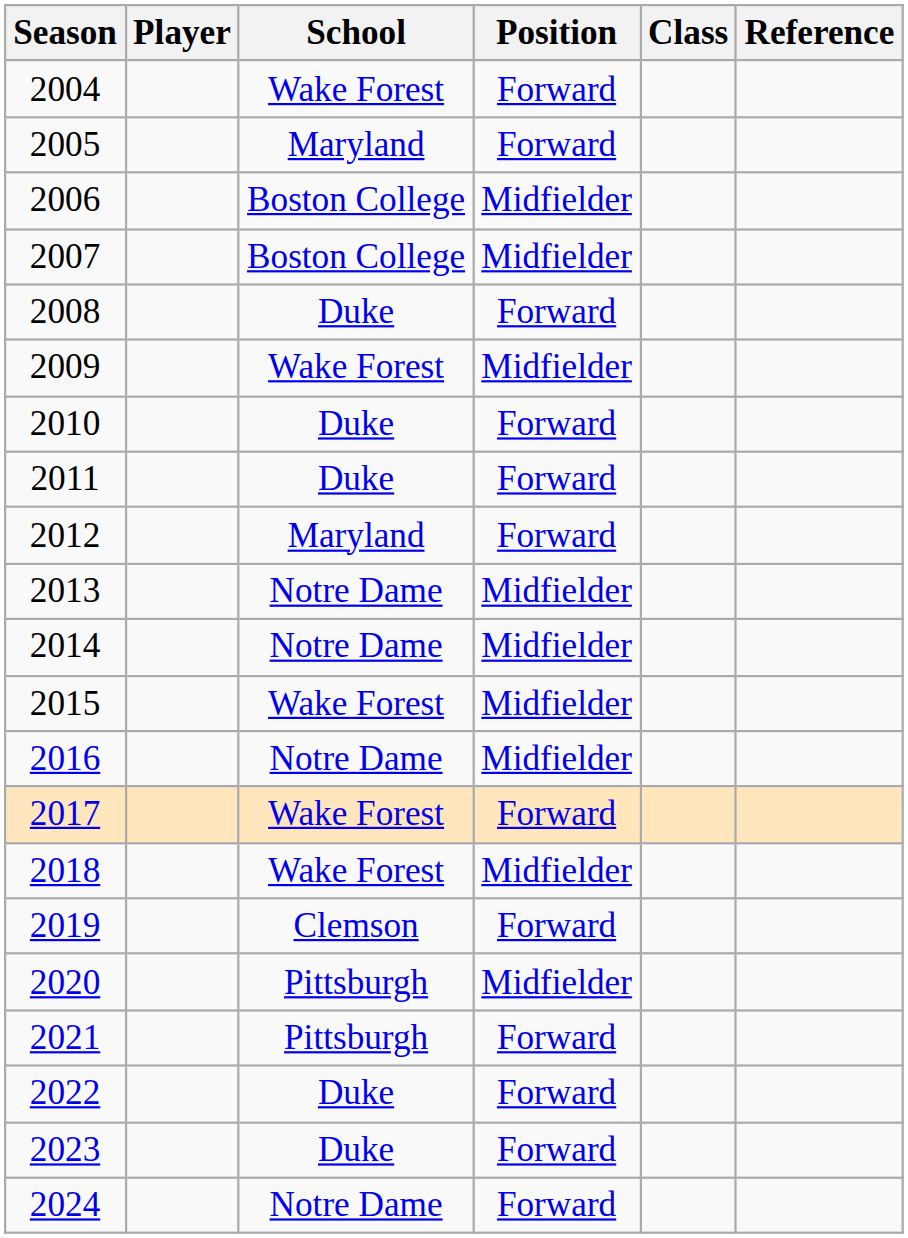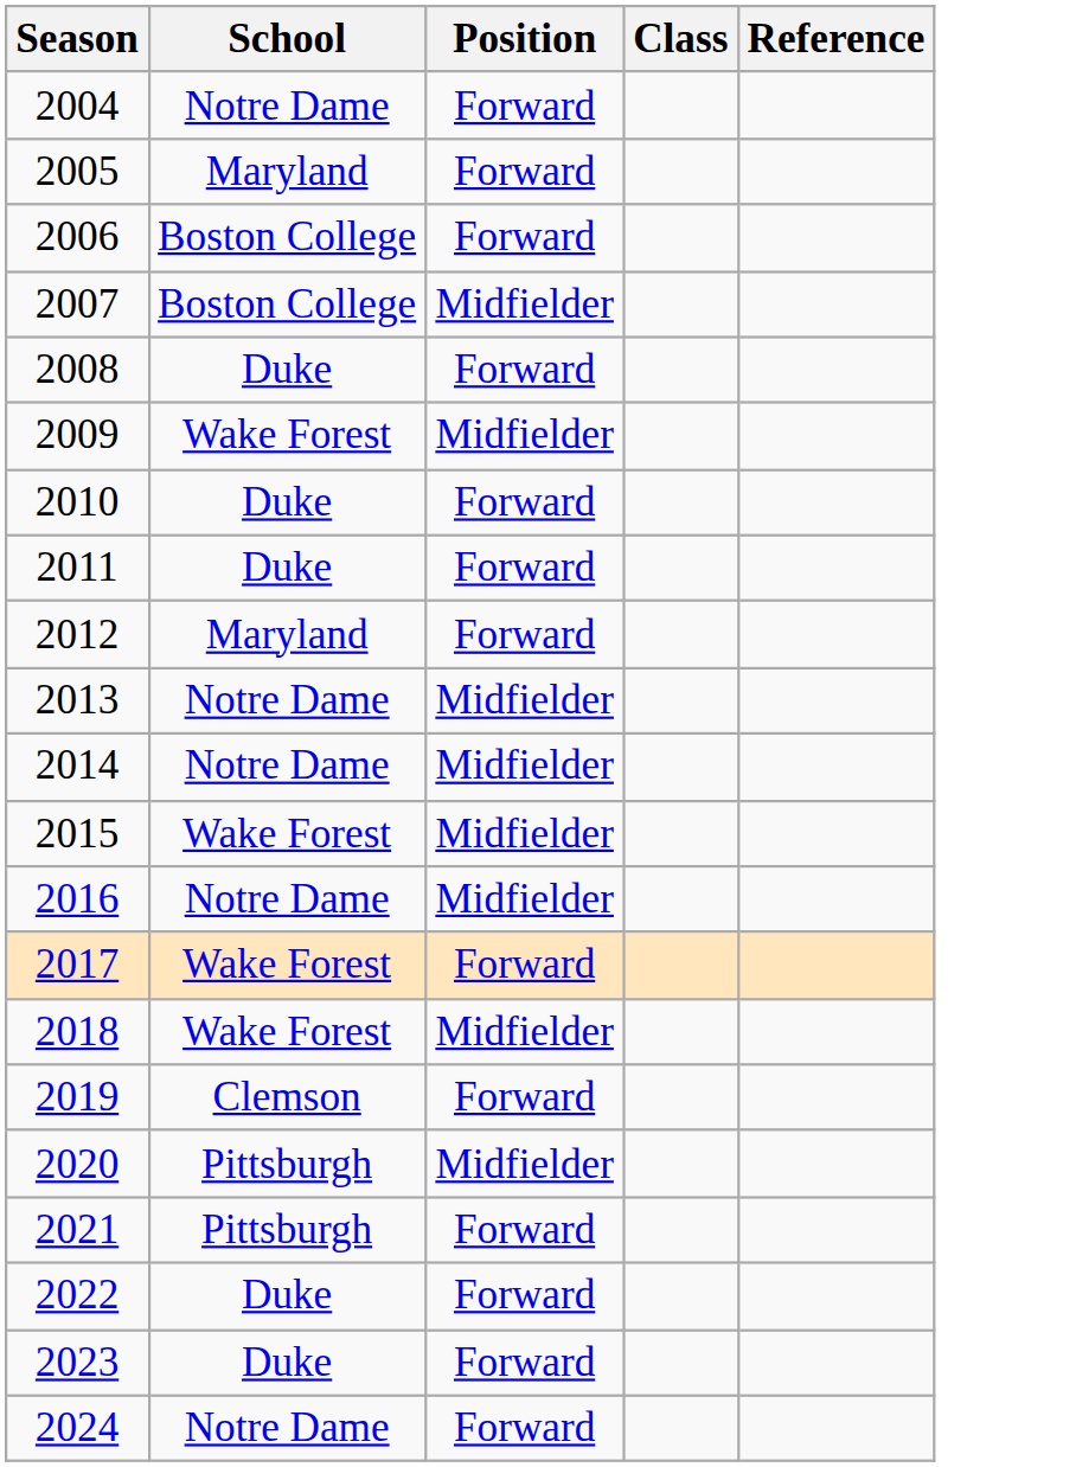- column: Player
2004 | School: Wake Forest -> Notre Dame
2006 | Position: Midfielder -> Forward
